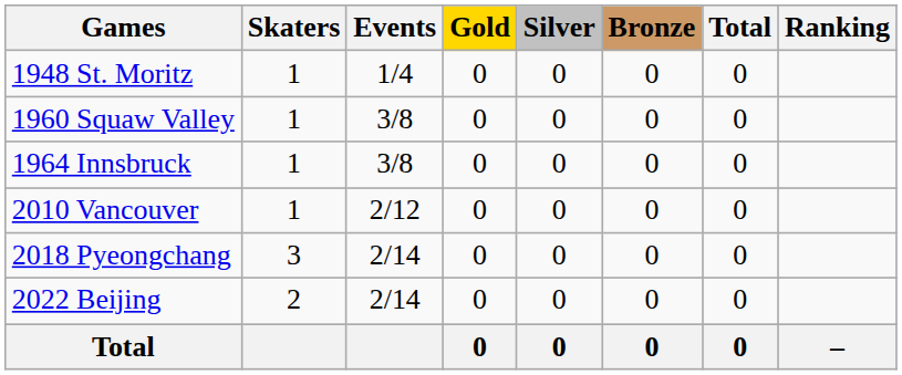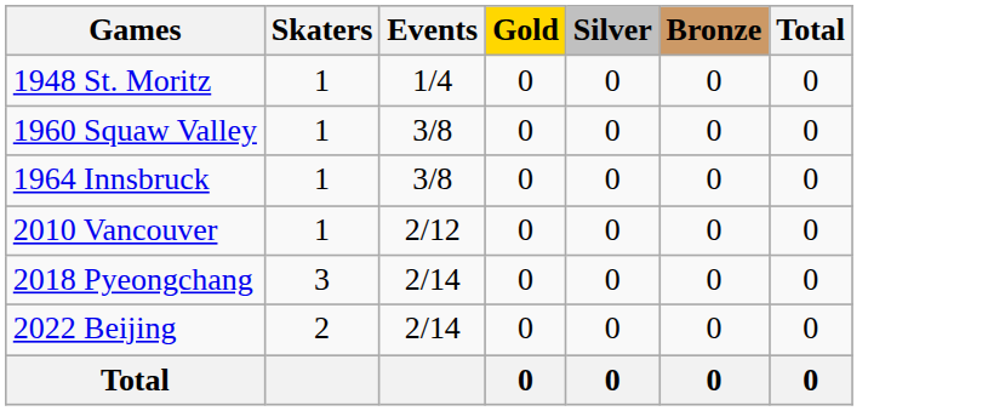- column: Ranking | –
